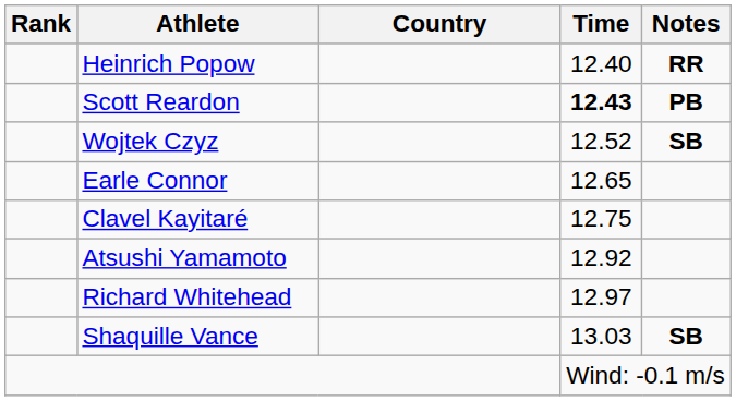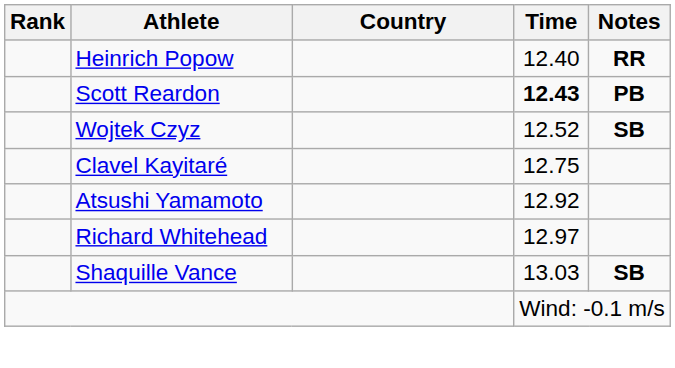- row: Earle Connor | 12.65
